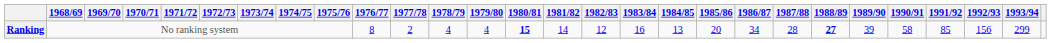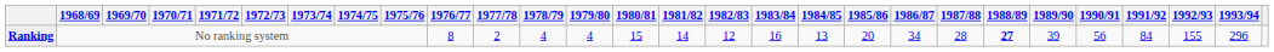Ranking | 1980/81: bold -> normal
Ranking | 1990/91: 58 -> 56
Ranking | 1991/92: 85 -> 84
Ranking | 1992/93: 156 -> 155
Ranking | 1993/94: 299 -> 296
